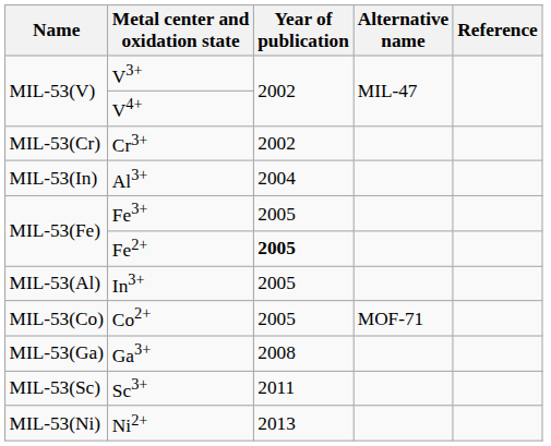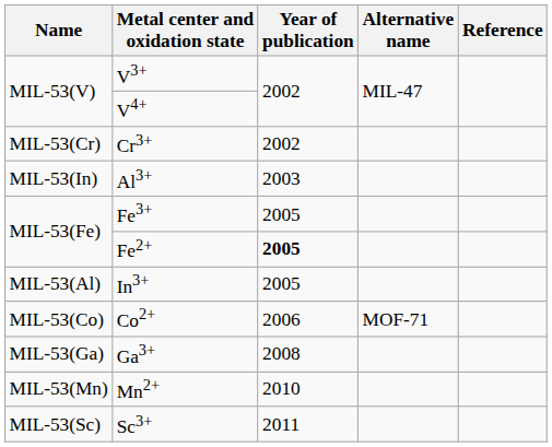Al3+ | Year of publication: 2004 -> 2003
Co2+ | Year of publication: 2005 -> 2006
+ row: MIL-53(Mn) | Mn2+ | 2010
- row: MIL-53(Ni) | Ni2+ | 2013
